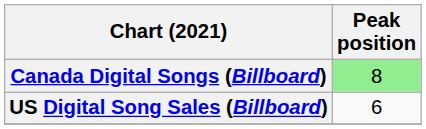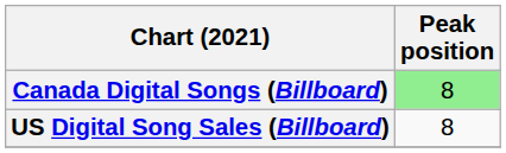US Digital Song Sales (Billboard) | Peak position: 6 -> 8
